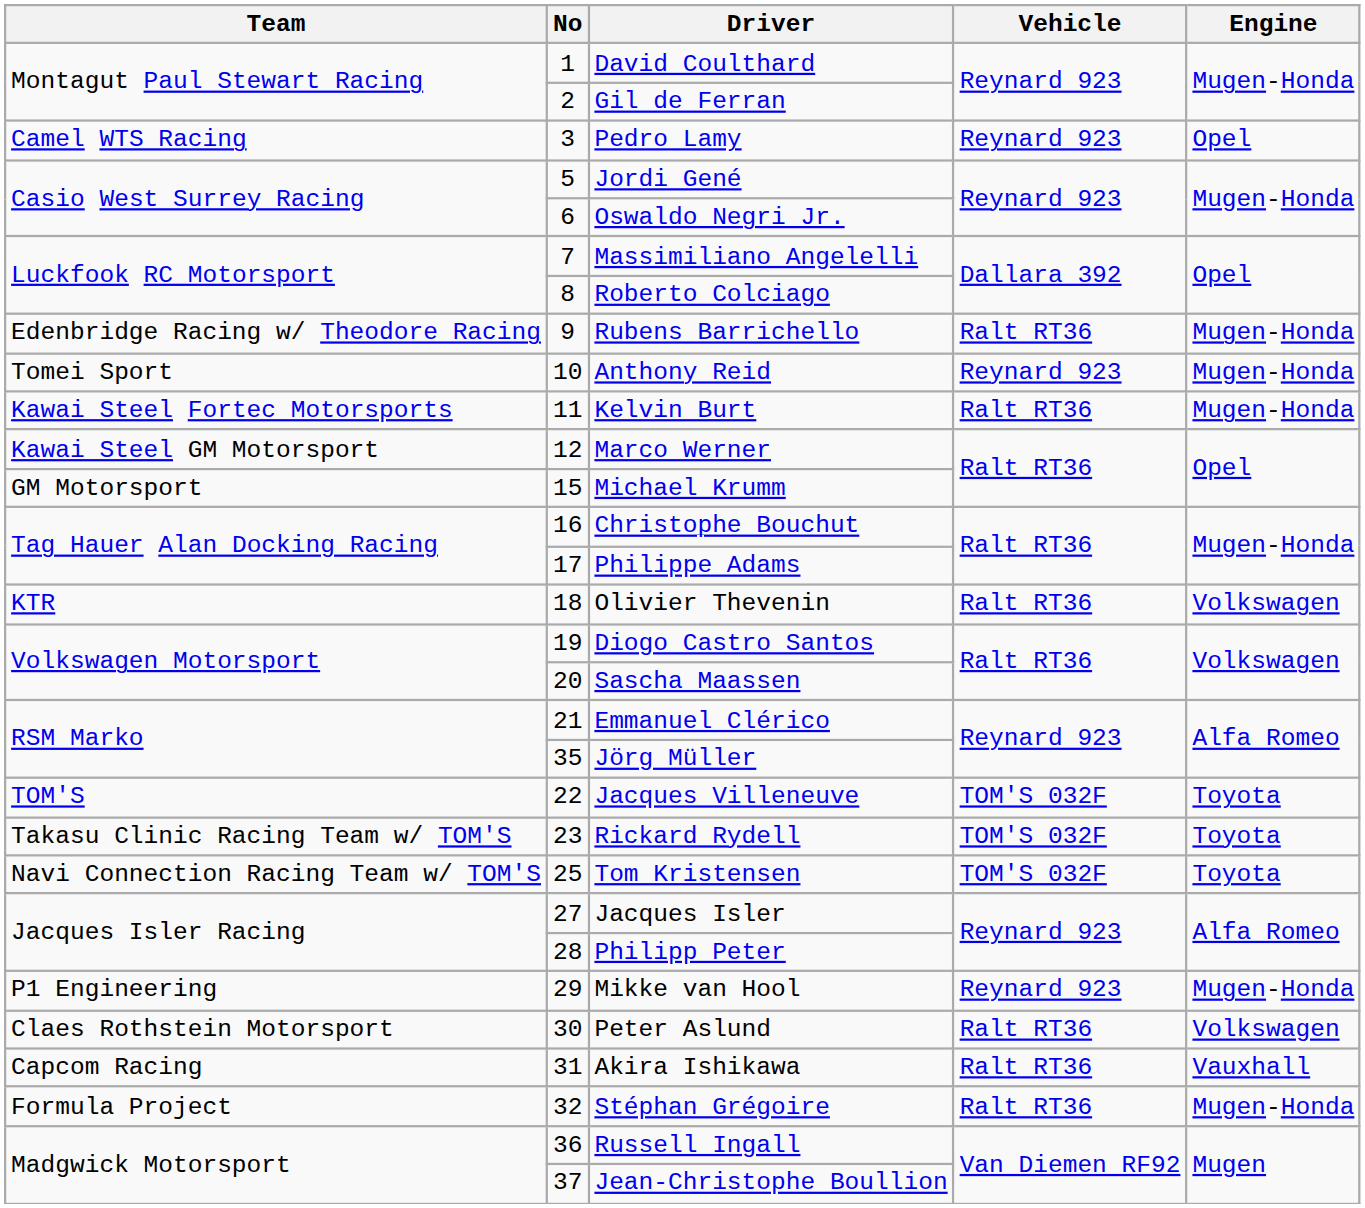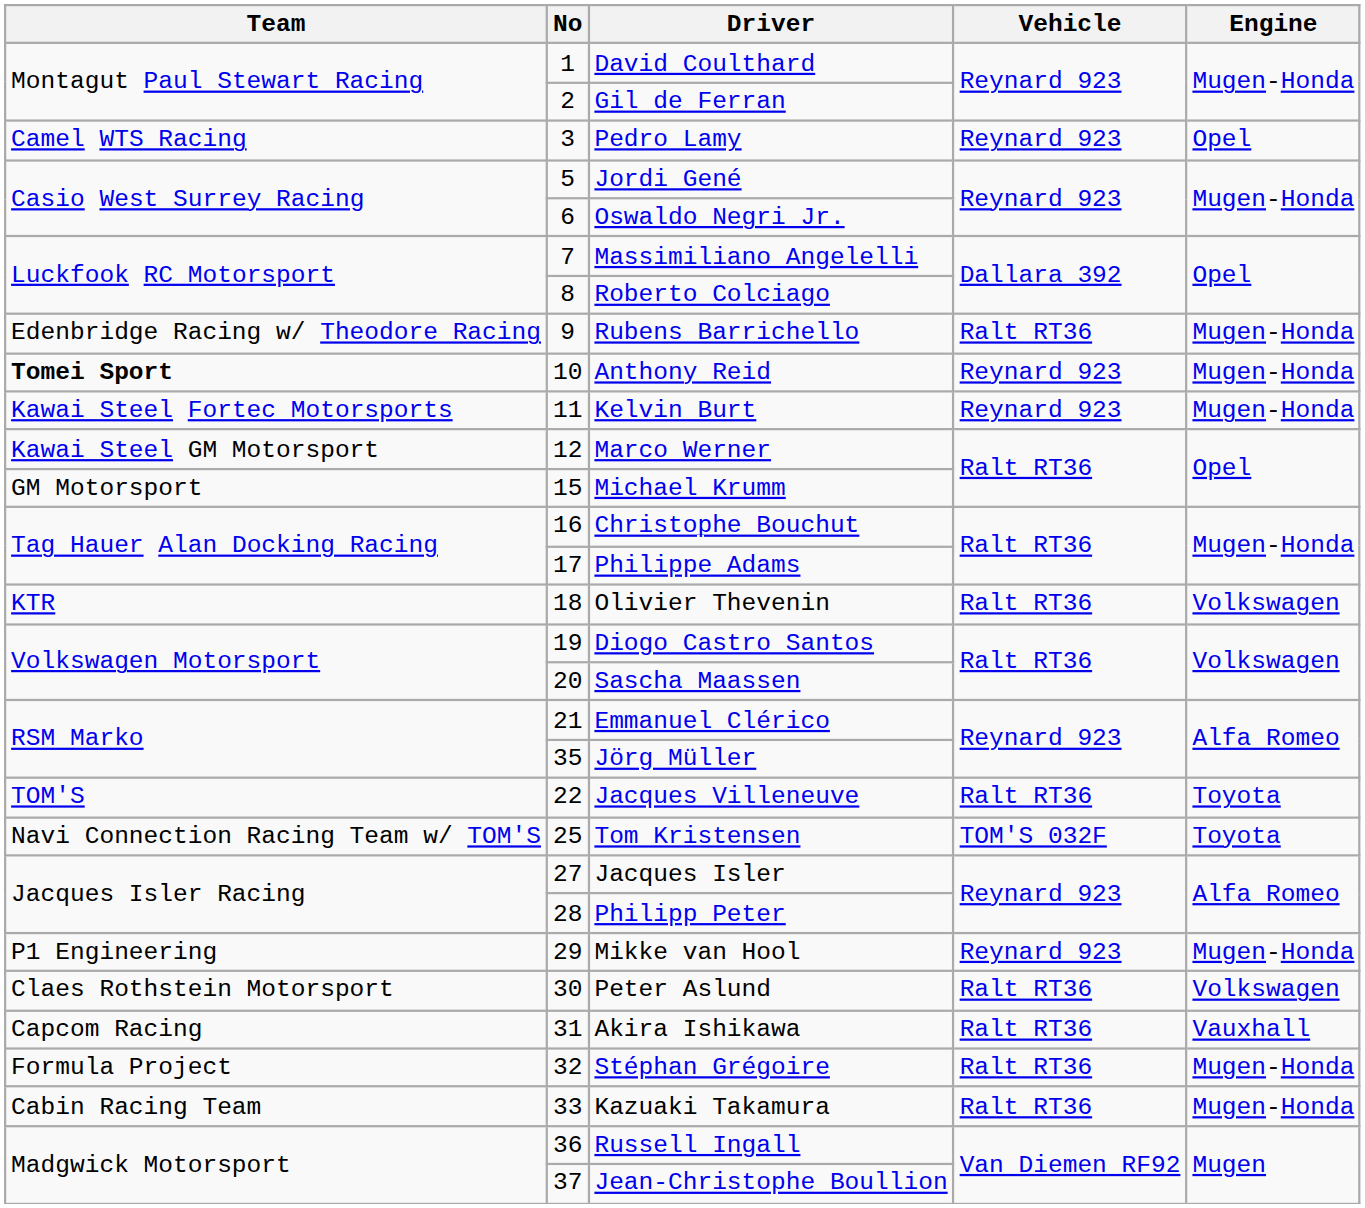Anthony Reid | Team: normal -> bold
Kelvin Burt | Vehicle: Ralt RT36 -> Reynard 923
Jacques Villeneuve | Vehicle: TOM'S 032F -> Ralt RT36
- row: Takasu Clinic Racing Team w/ TOM'S | 23 | Rickard Rydell | TOM'S 032F | Toyota
+ row: Cabin Racing Team | 33 | Kazuaki Takamura | Ralt RT36 | Mugen-Honda
